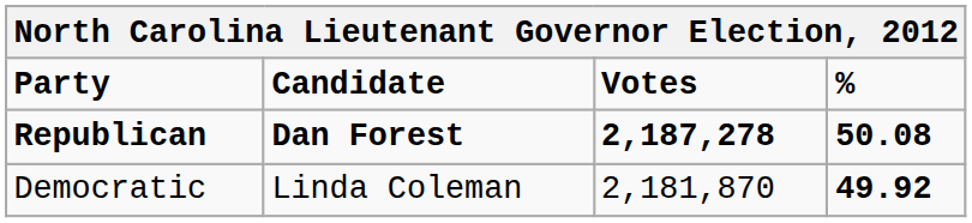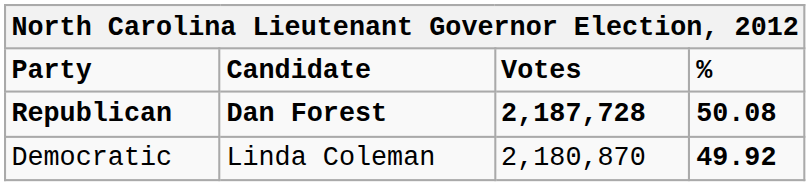Republican | Votes: 2,187,278 -> 2,187,728
Democratic | Votes: 2,181,870 -> 2,180,870
